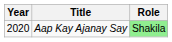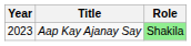Aap Kay Ajanay Say | Year: 2020 -> 2023
